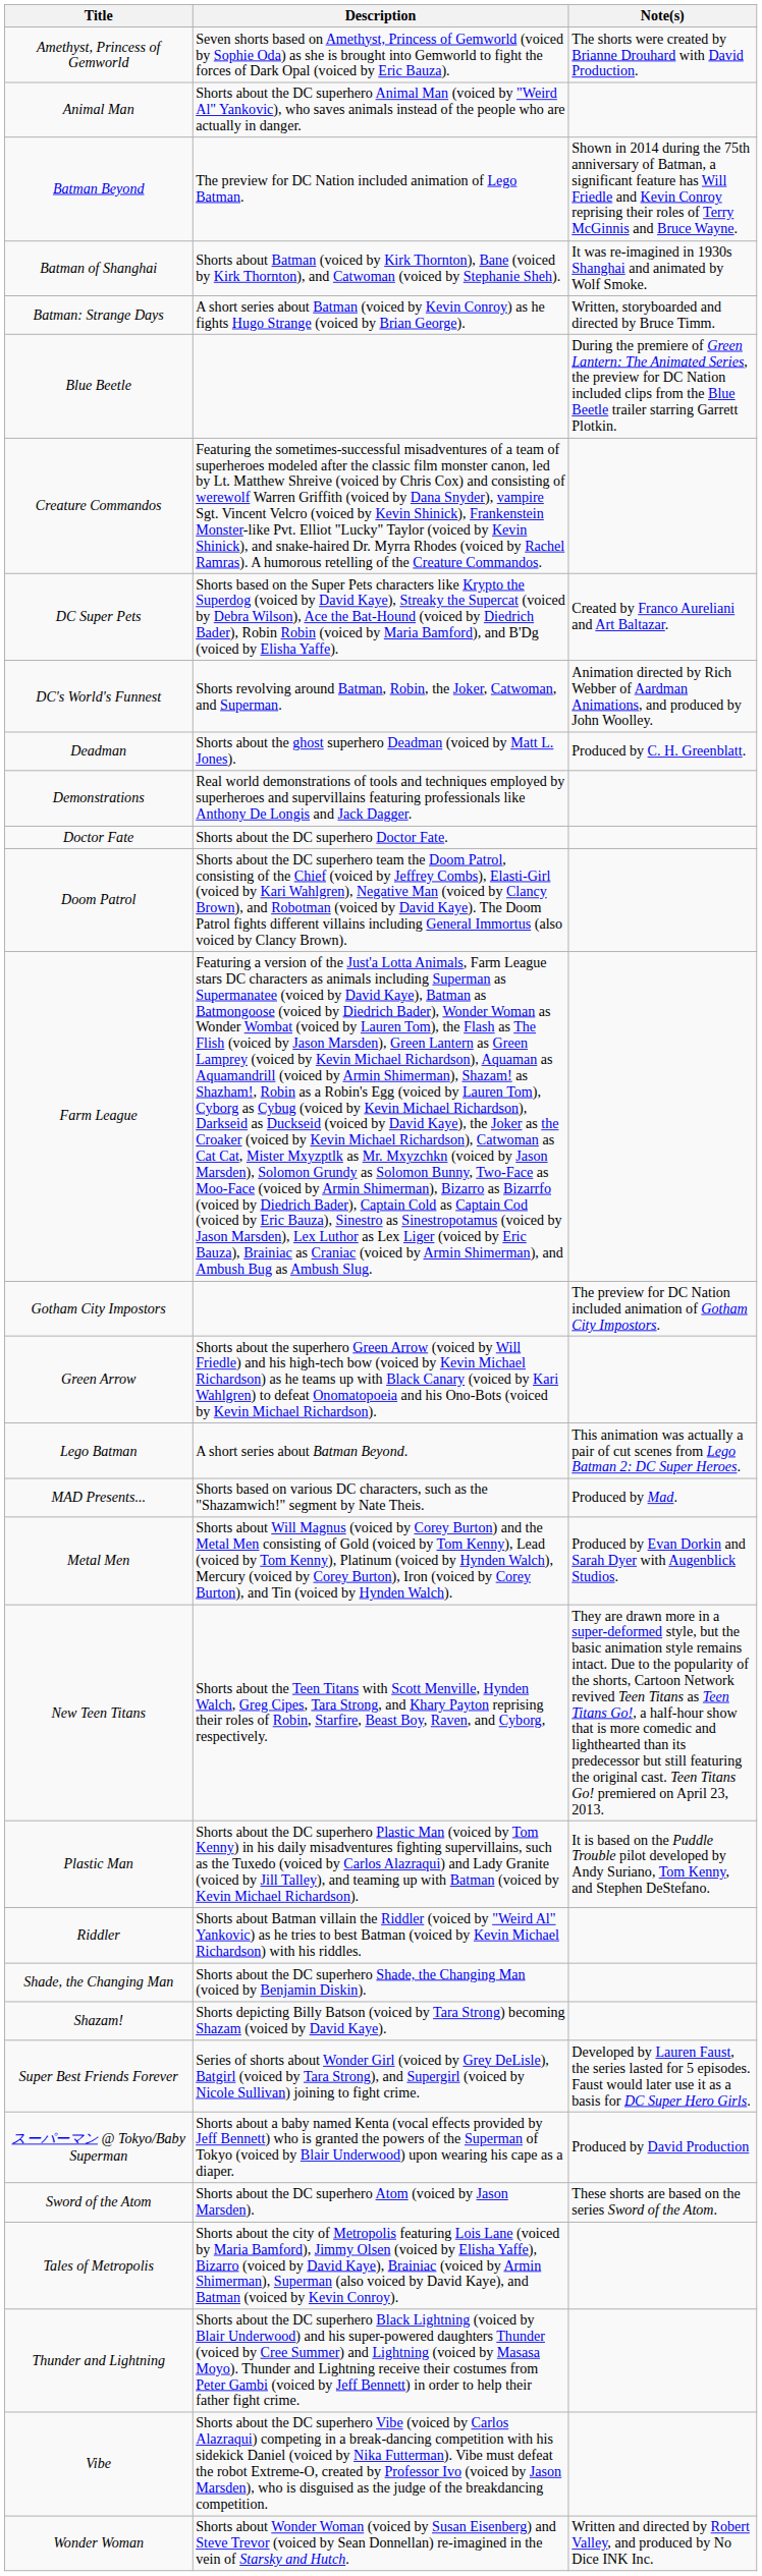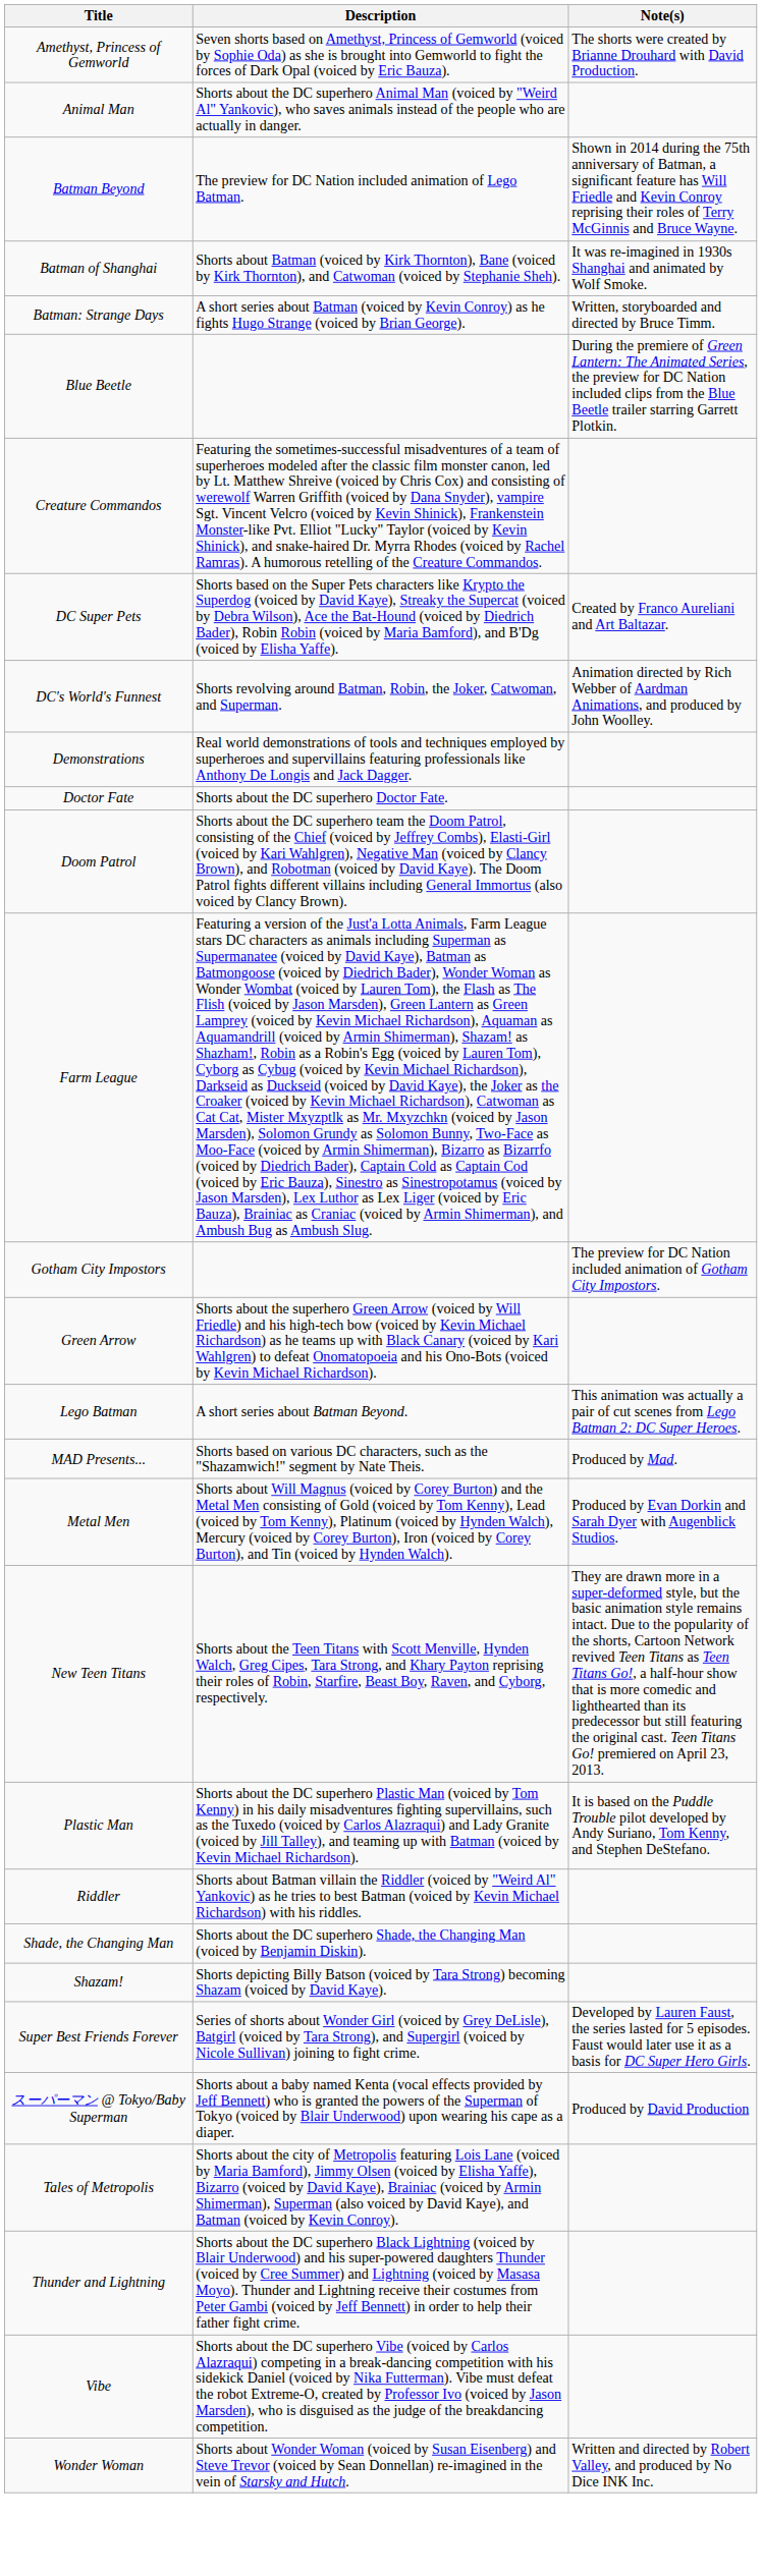- row: Deadman | Shorts about the ghost superhero Deadman (voiced by Matt L. Jones). | Produced by C. H. Greenblatt.
- row: Sword of the Atom | Shorts about the DC superhero Atom (voiced by Jason Marsden). | These shorts are based on the series Sword of the Atom.
